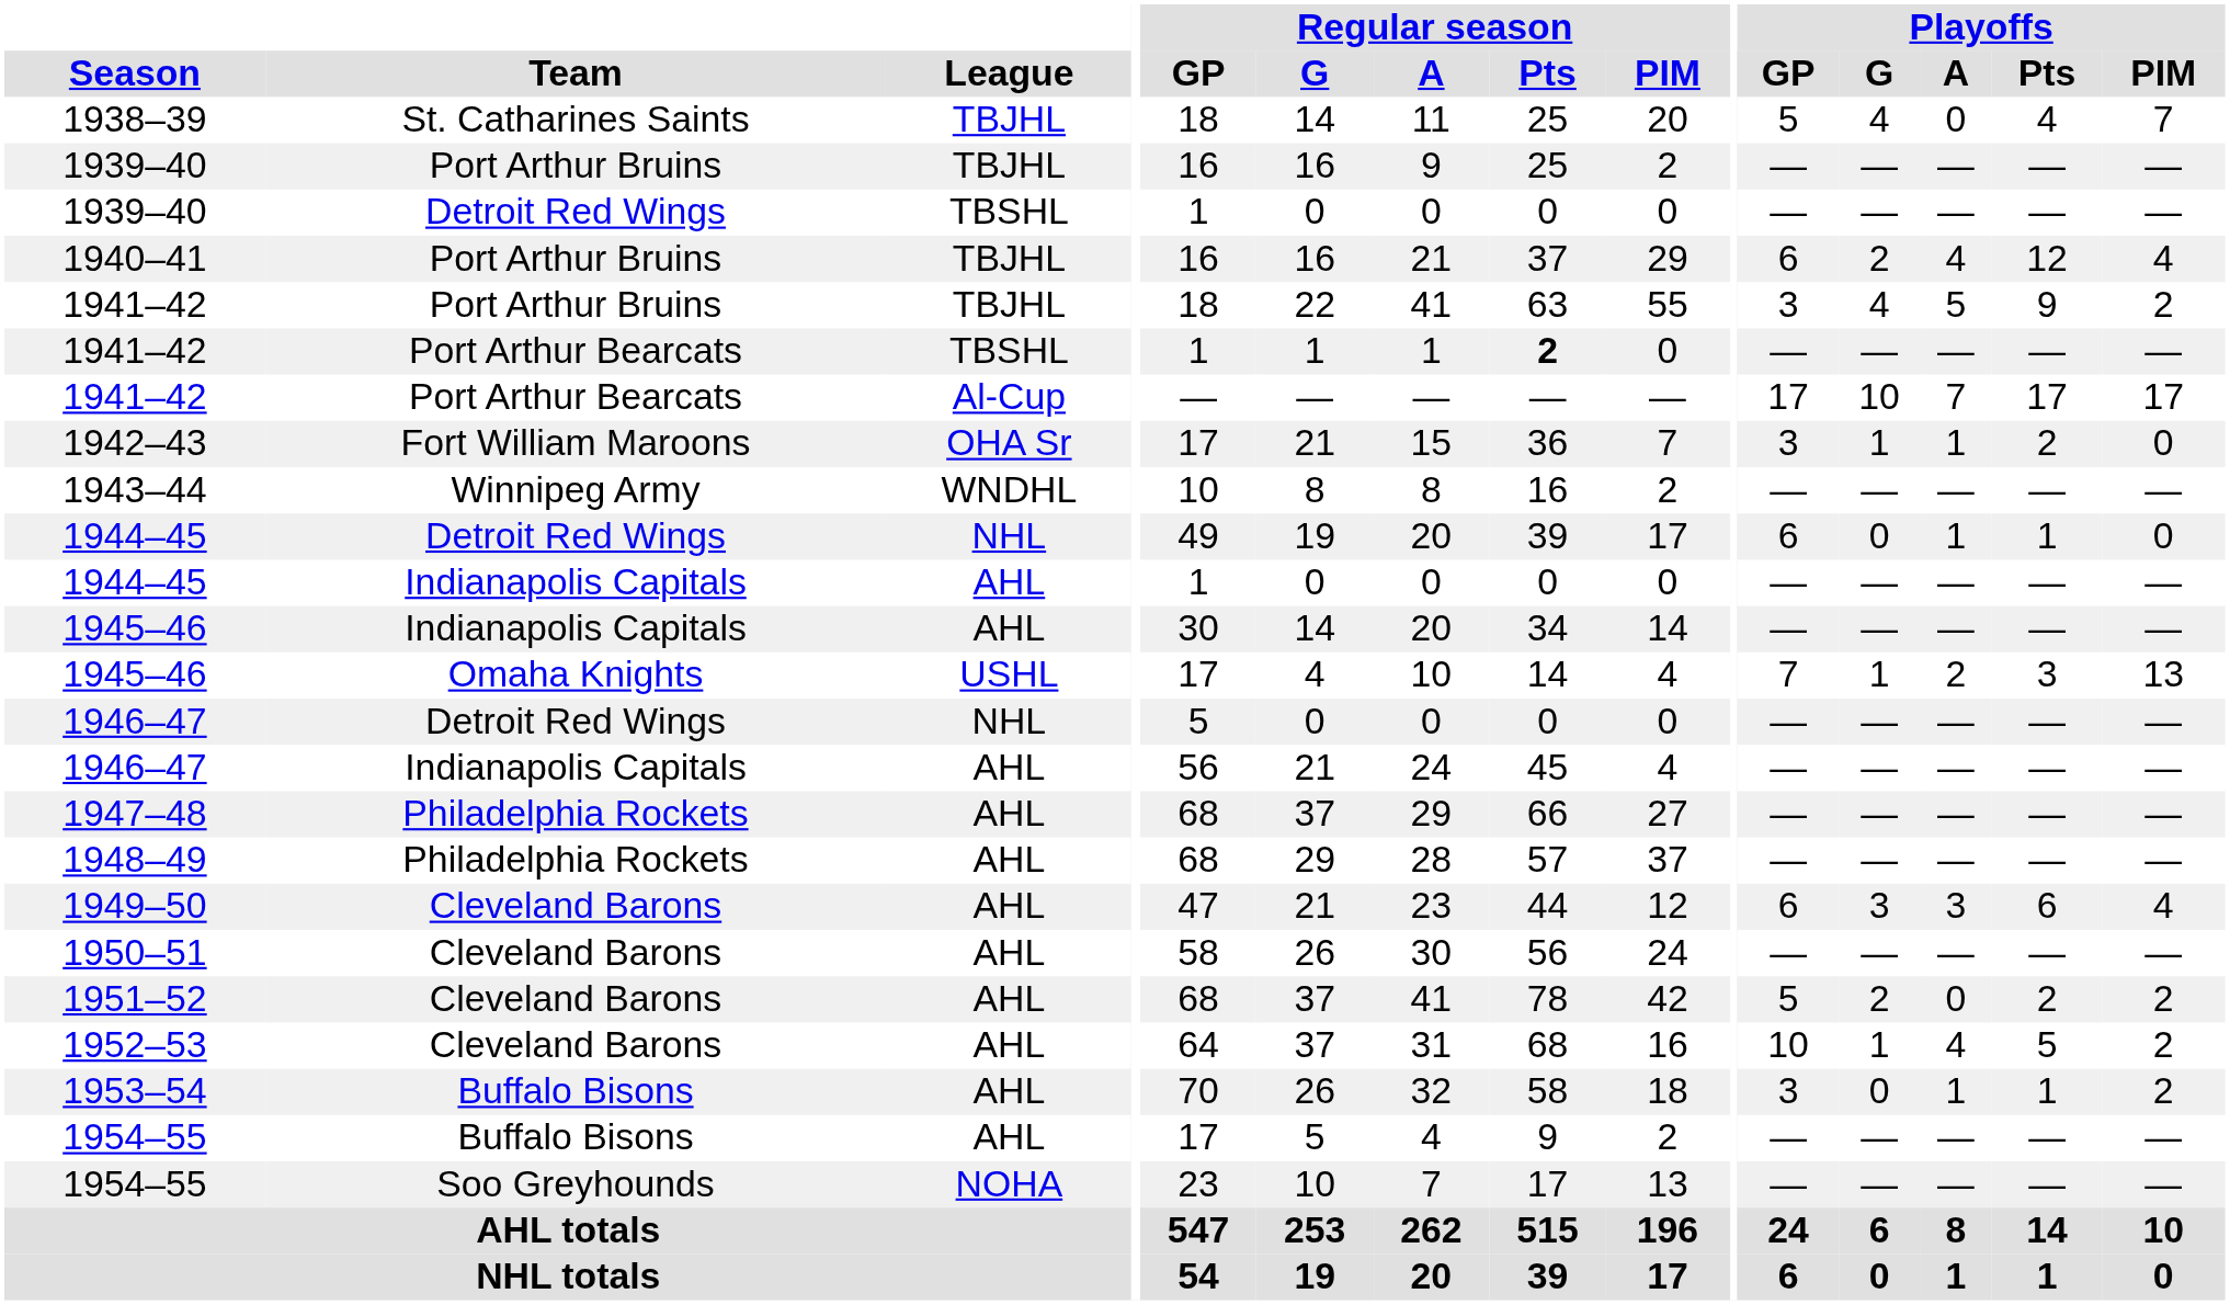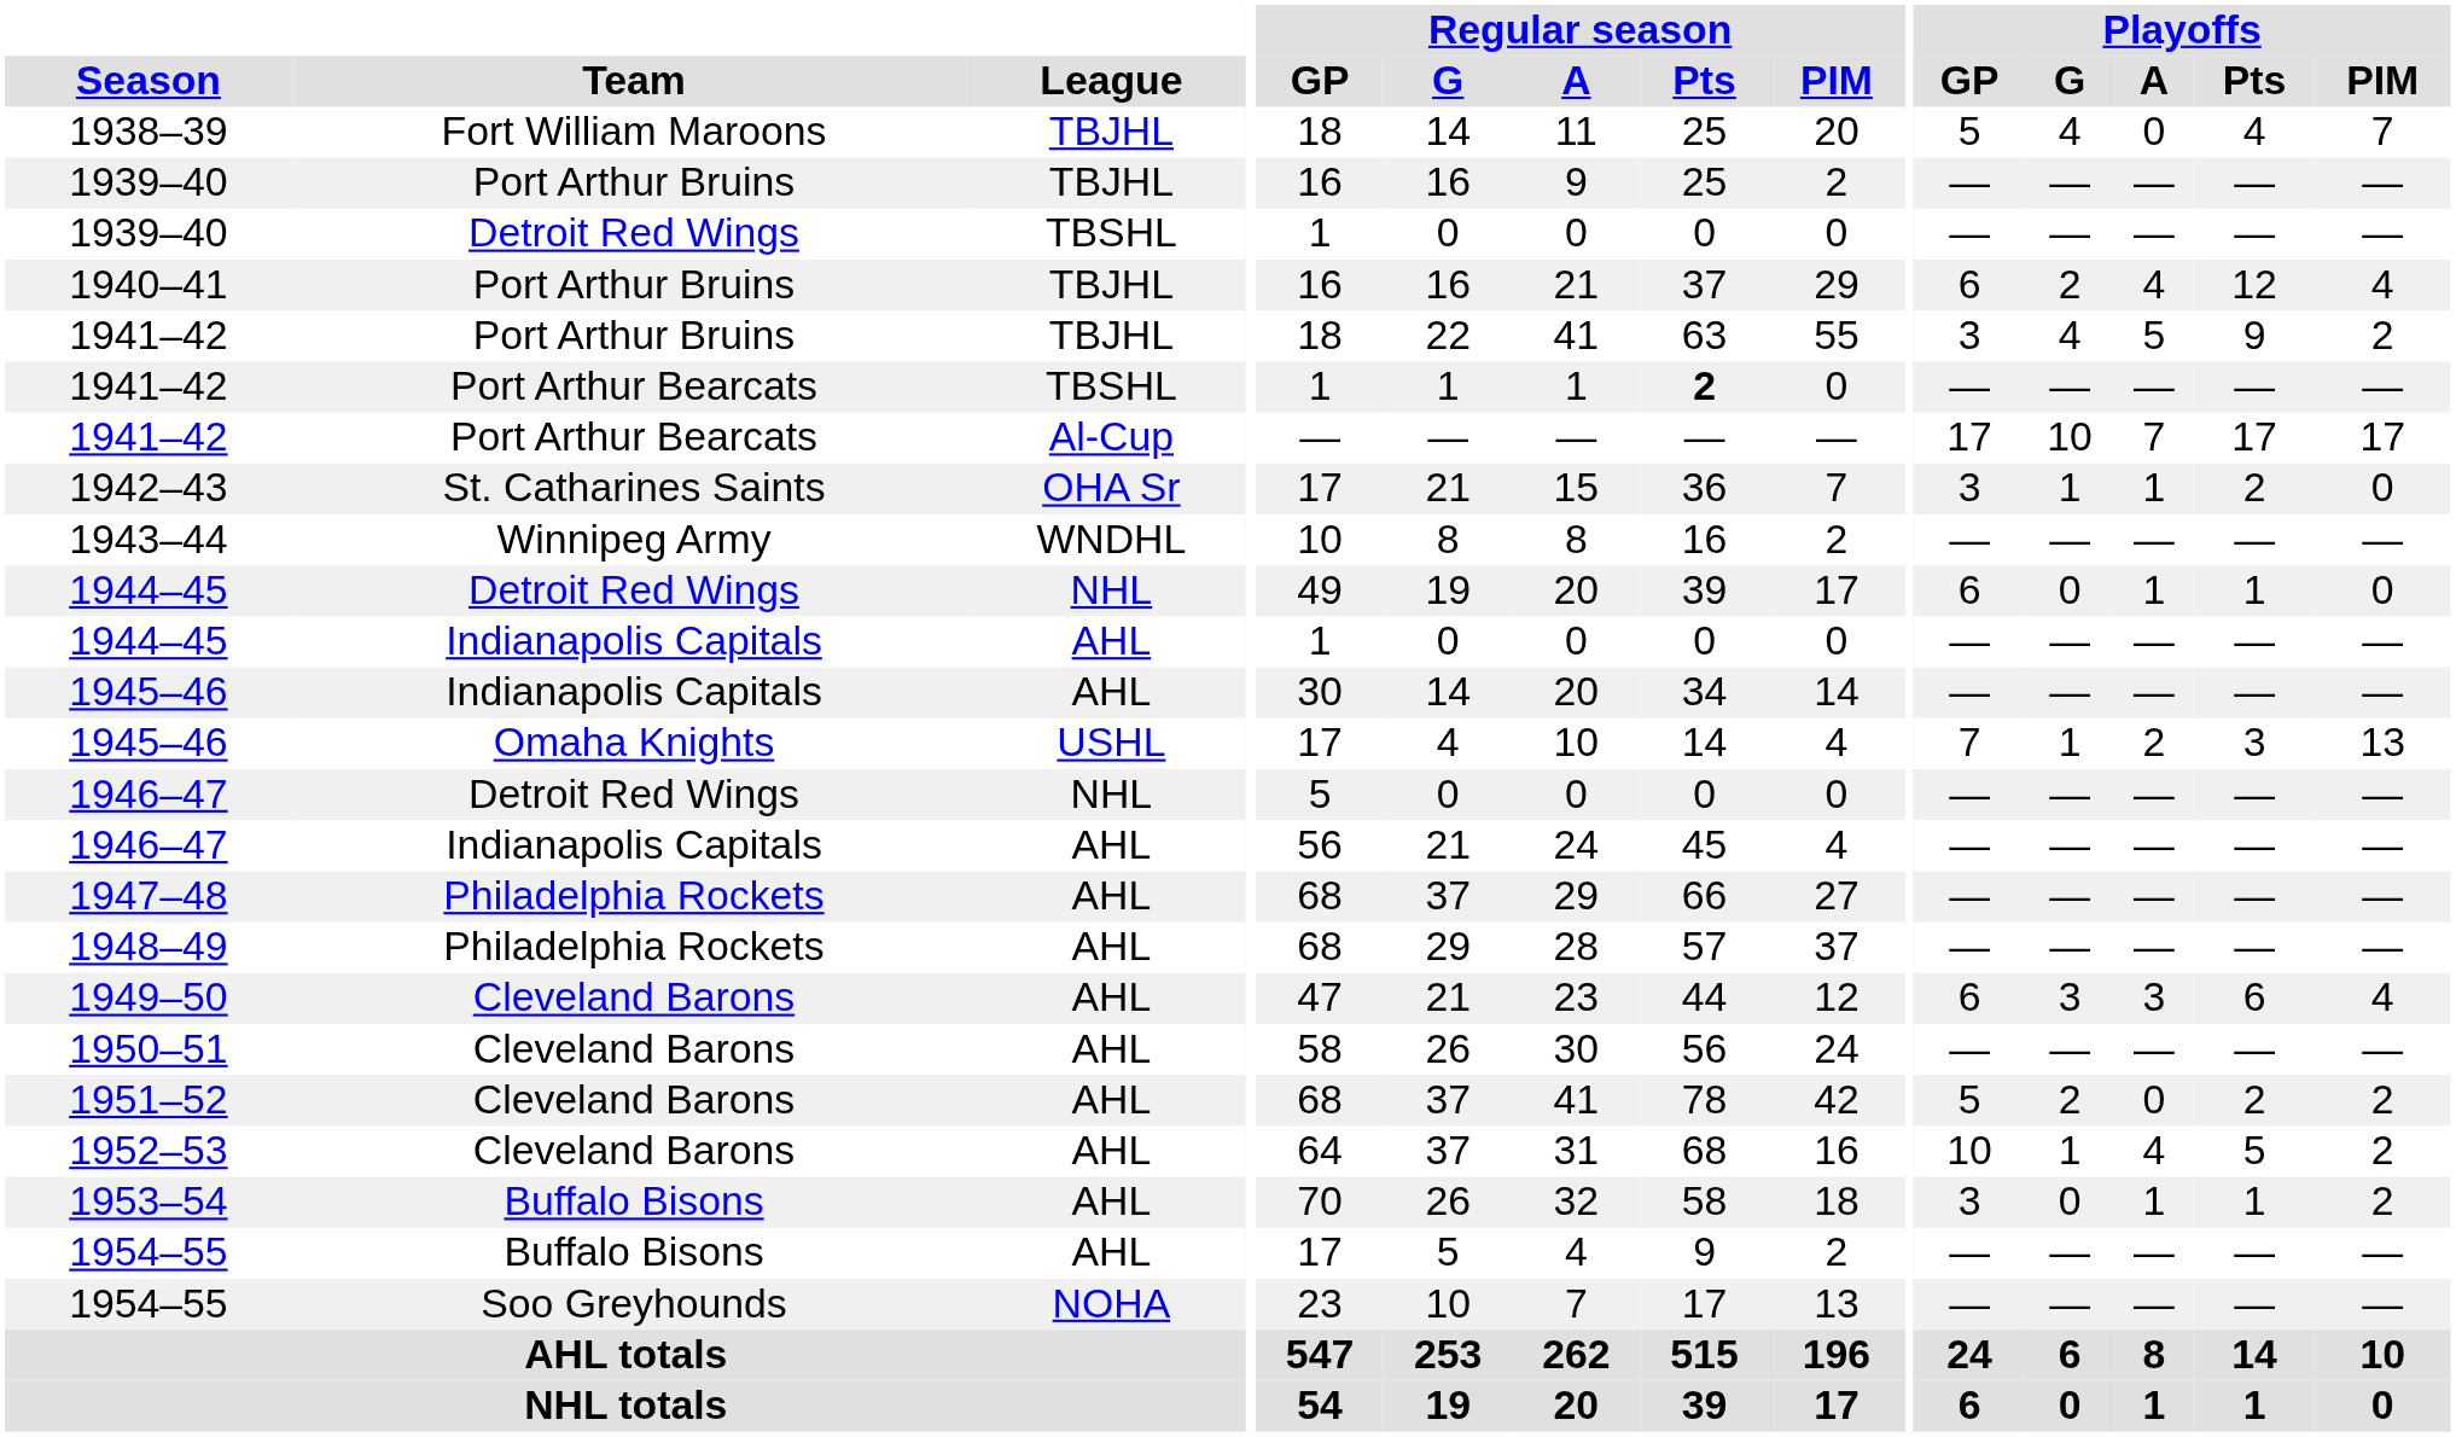1938–39 | Team: St. Catharines Saints -> Fort William Maroons
1942–43 | Team: Fort William Maroons -> St. Catharines Saints
